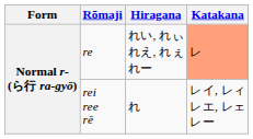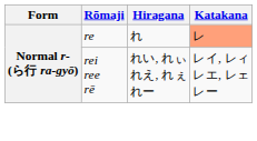re | Hiragana: れい, れぃ れえ, れぇ れー -> れ
rei ree rē | Hiragana: れ -> れい, れぃ れえ, れぇ れー
